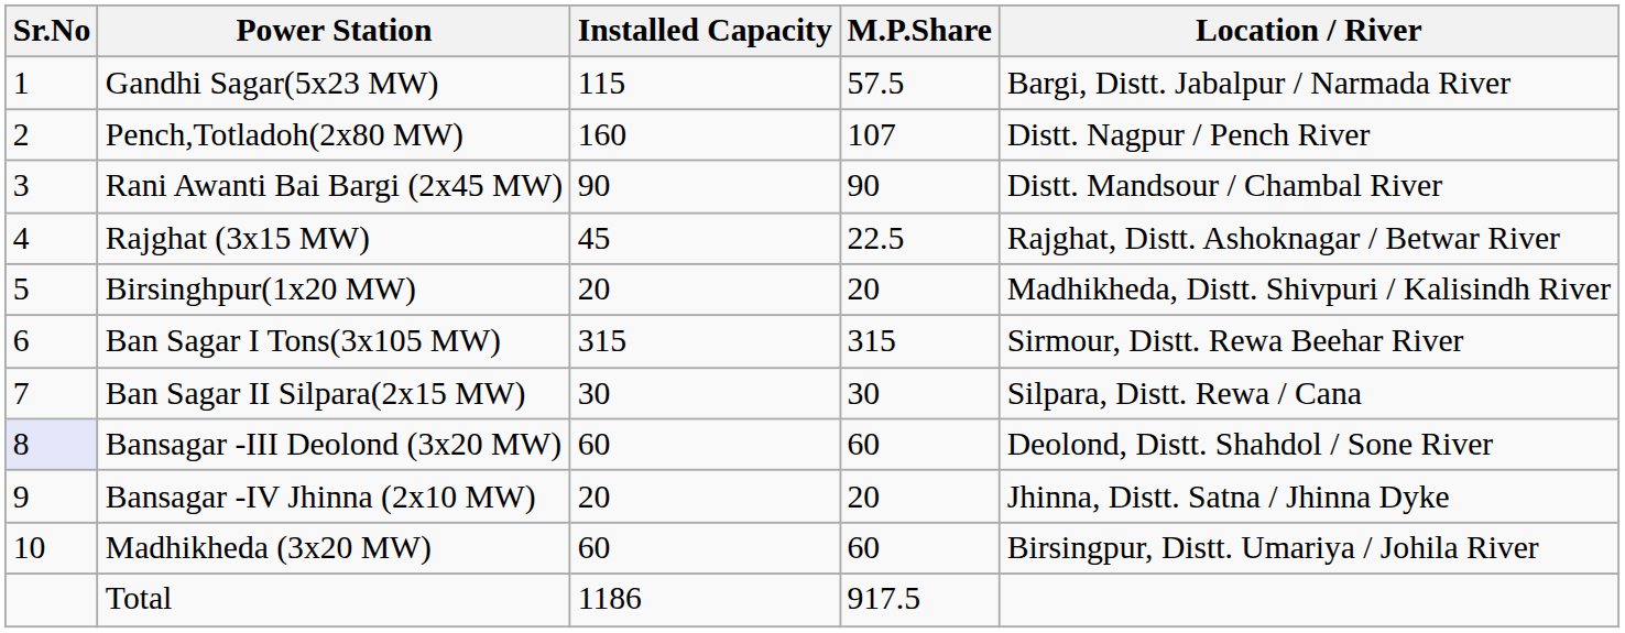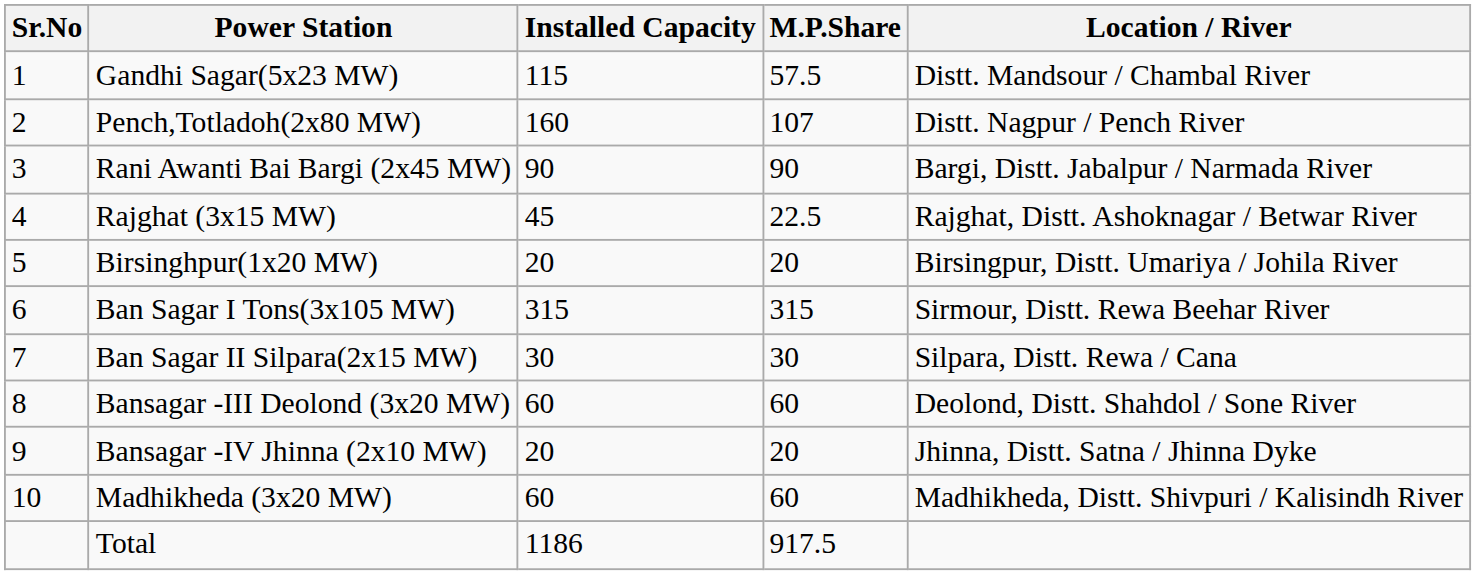Gandhi Sagar(5x23 MW) | Location / River: Bargi, Distt. Jabalpur / Narmada River -> Distt. Mandsour / Chambal River
Rani Awanti Bai Bargi (2x45 MW) | Location / River: Distt. Mandsour / Chambal River -> Bargi, Distt. Jabalpur / Narmada River
Birsinghpur(1x20 MW) | Location / River: Madhikheda, Distt. Shivpuri / Kalisindh River -> Birsingpur, Distt. Umariya / Johila River
Bansagar -III Deolond (3x20 MW) | Sr.No: lavender background -> no background
Madhikheda (3x20 MW) | Location / River: Birsingpur, Distt. Umariya / Johila River -> Madhikheda, Distt. Shivpuri / Kalisindh River
